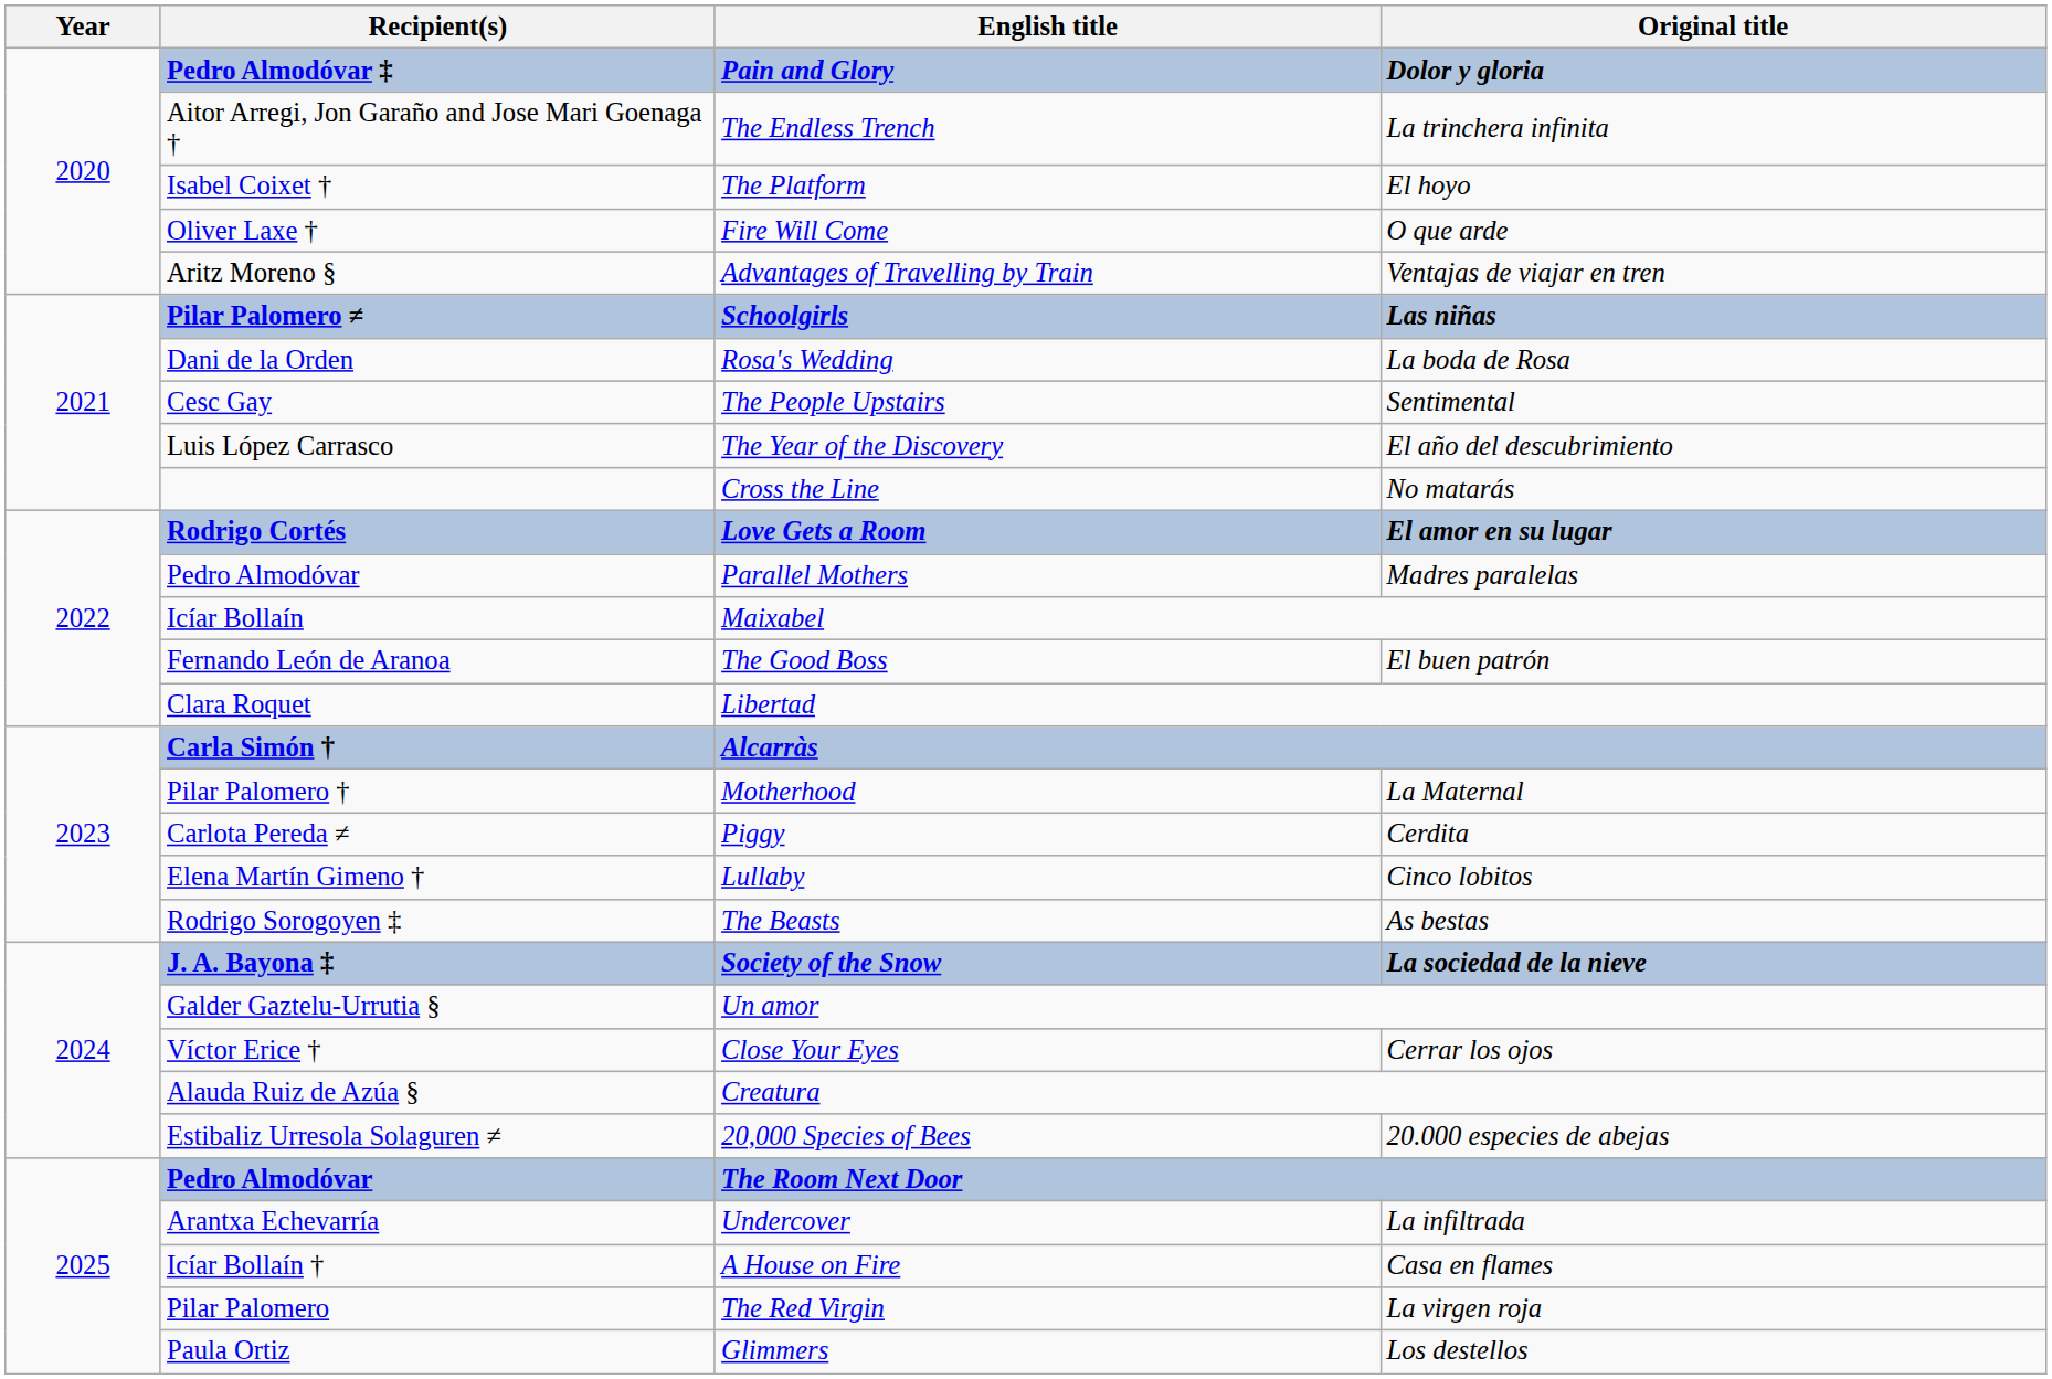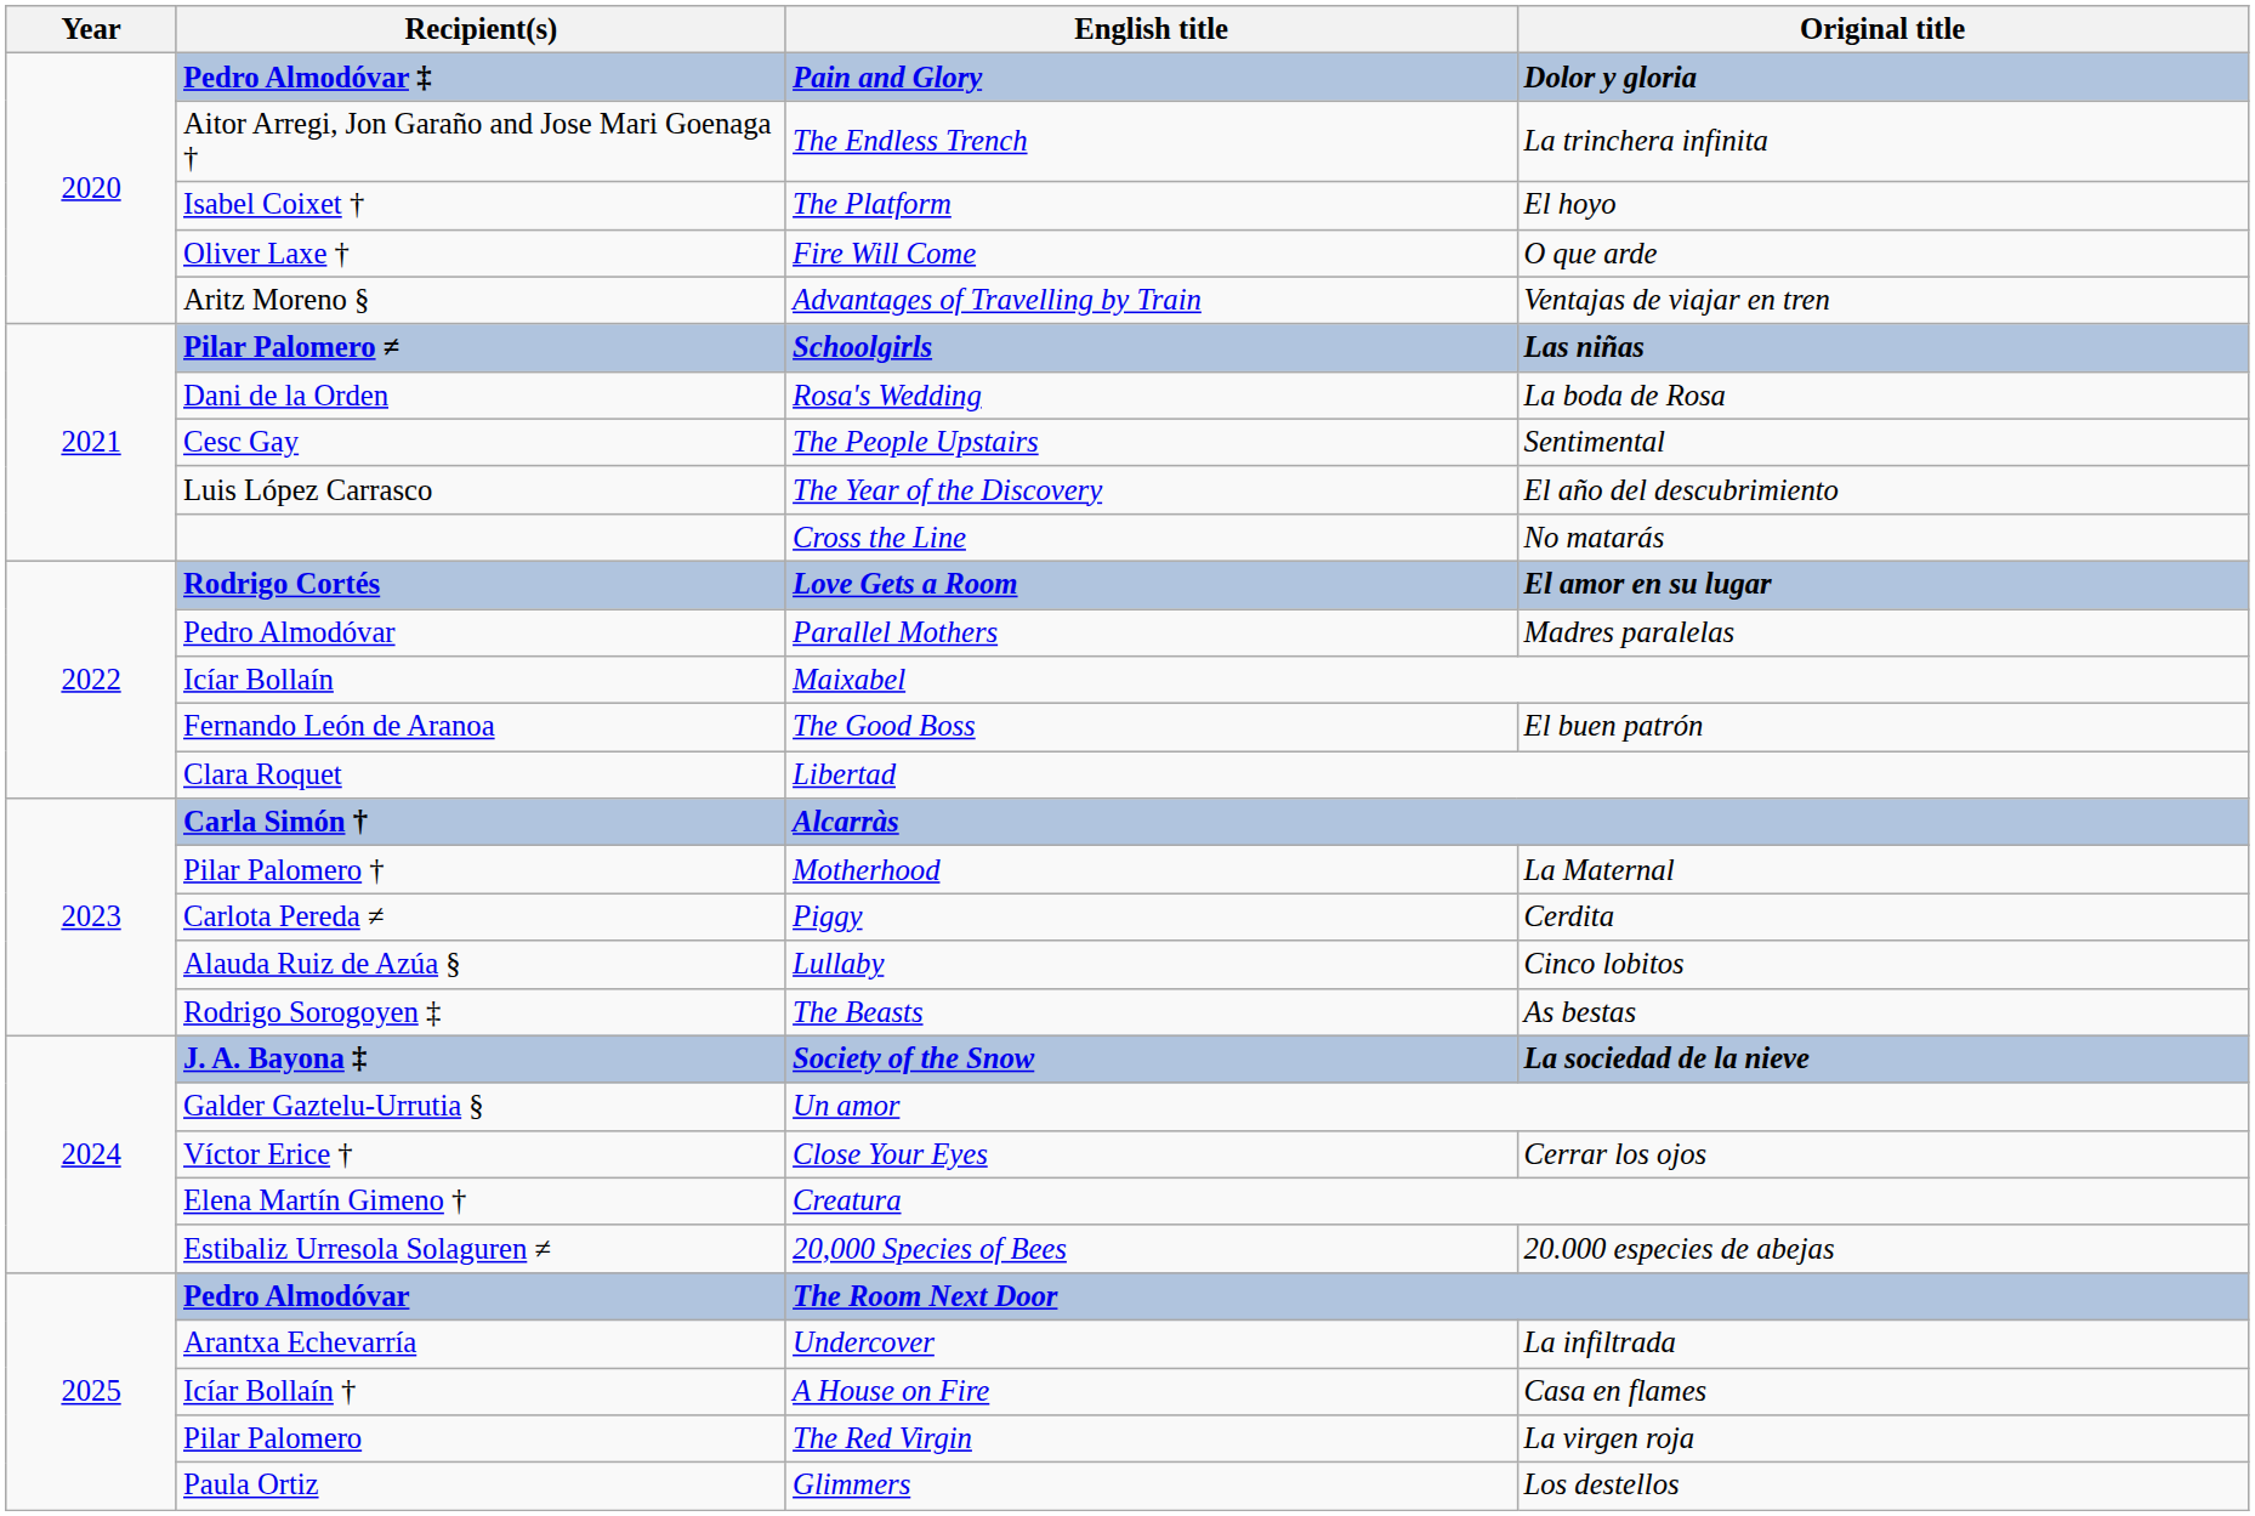Lullaby | Recipient(s): Elena Martín Gimeno † -> Alauda Ruiz de Azúa §
Creatura | Recipient(s): Alauda Ruiz de Azúa § -> Elena Martín Gimeno †
